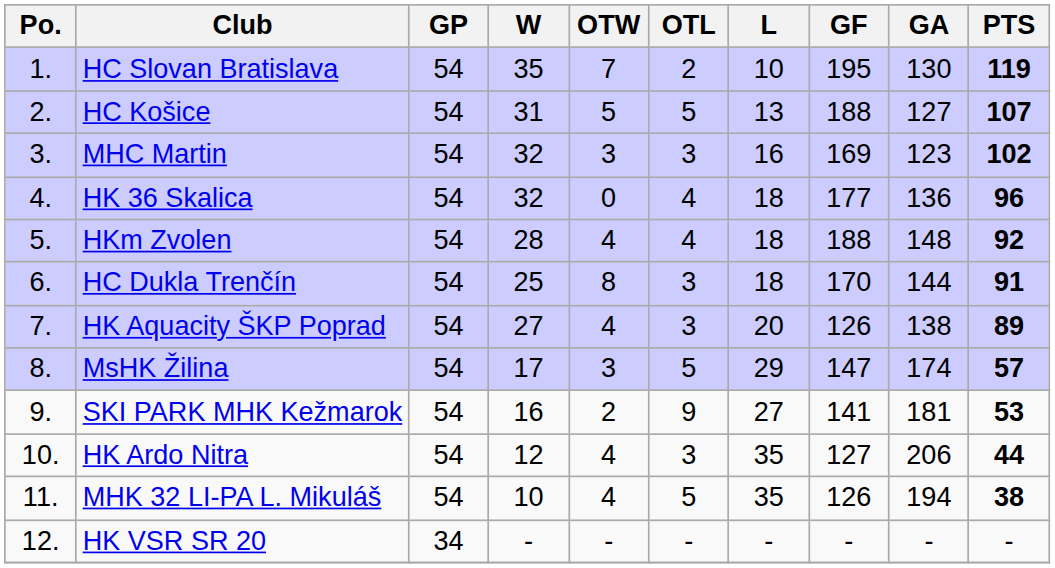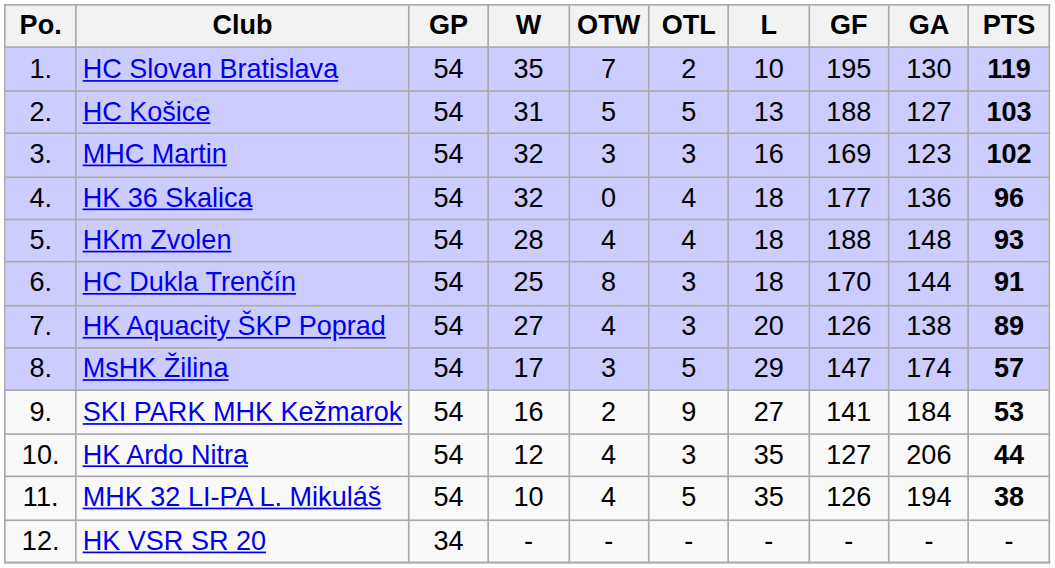HC Košice | PTS: 107 -> 103
HKm Zvolen | PTS: 92 -> 93
SKI PARK MHK Kežmarok | GA: 181 -> 184
